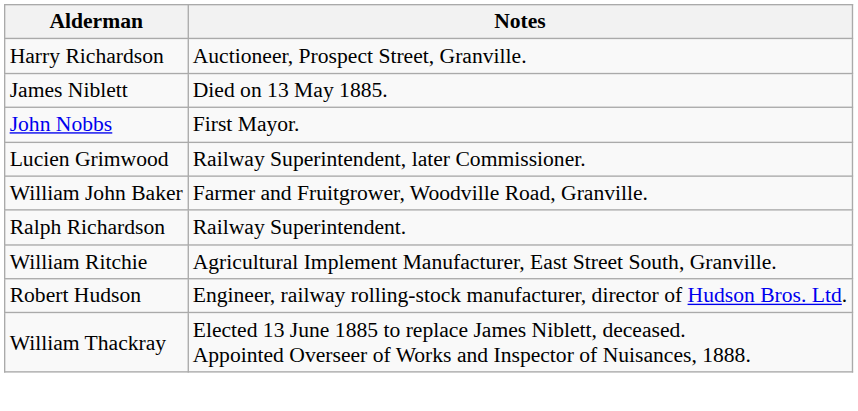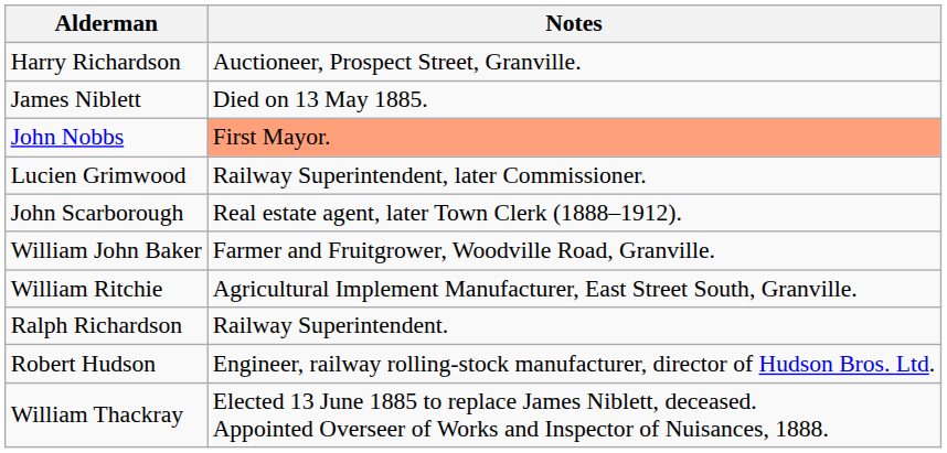John Nobbs | Notes: no background -> lightsalmon background
+ row: John Scarborough | Real estate agent, later Town Clerk (1888–1912).
rows swapped: Ralph Richardson <-> William Ritchie
